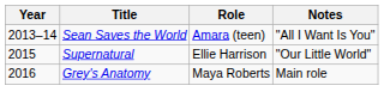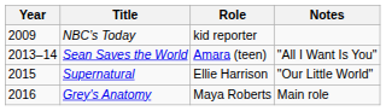+ row: 2009 | NBC’s Today | kid reporter
